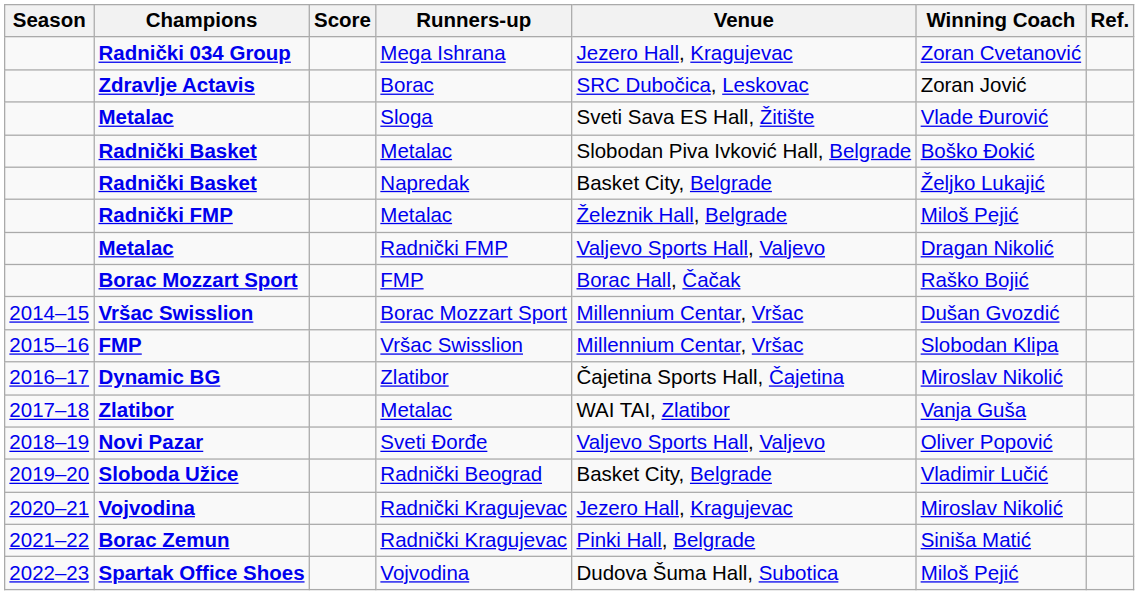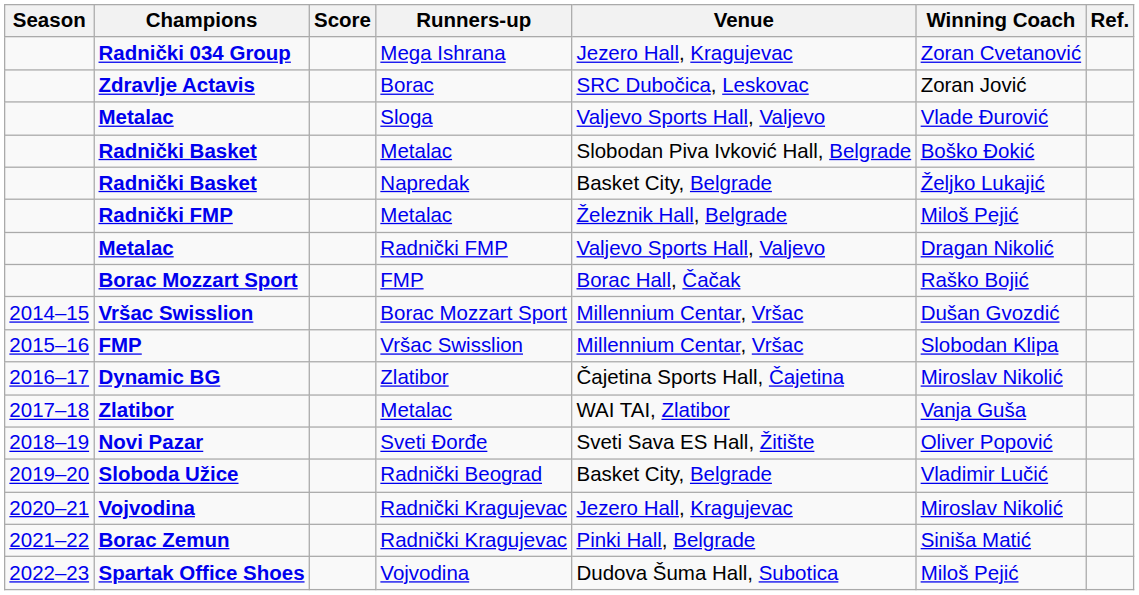Metalac / Sloga | Venue: Sveti Sava ES Hall, Žitište -> Valjevo Sports Hall, Valjevo
Novi Pazar | Venue: Valjevo Sports Hall, Valjevo -> Sveti Sava ES Hall, Žitište
